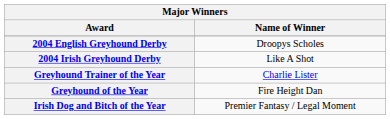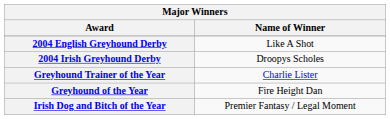2004 English Greyhound Derby | Name of Winner: Droopys Scholes -> Like A Shot
2004 Irish Greyhound Derby | Name of Winner: Like A Shot -> Droopys Scholes
